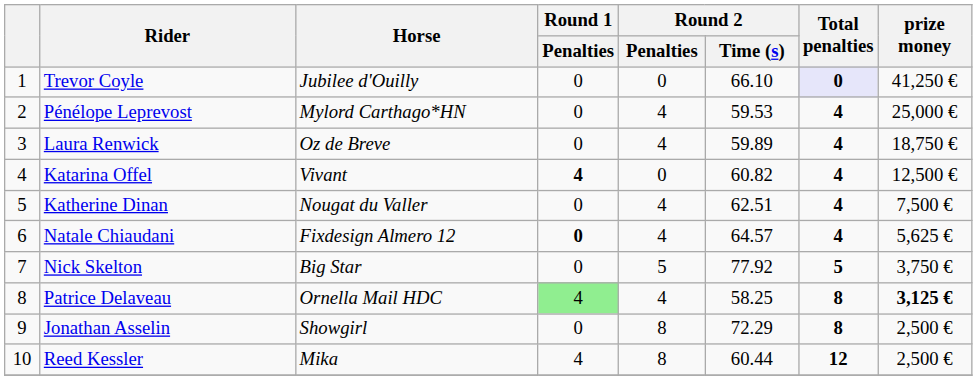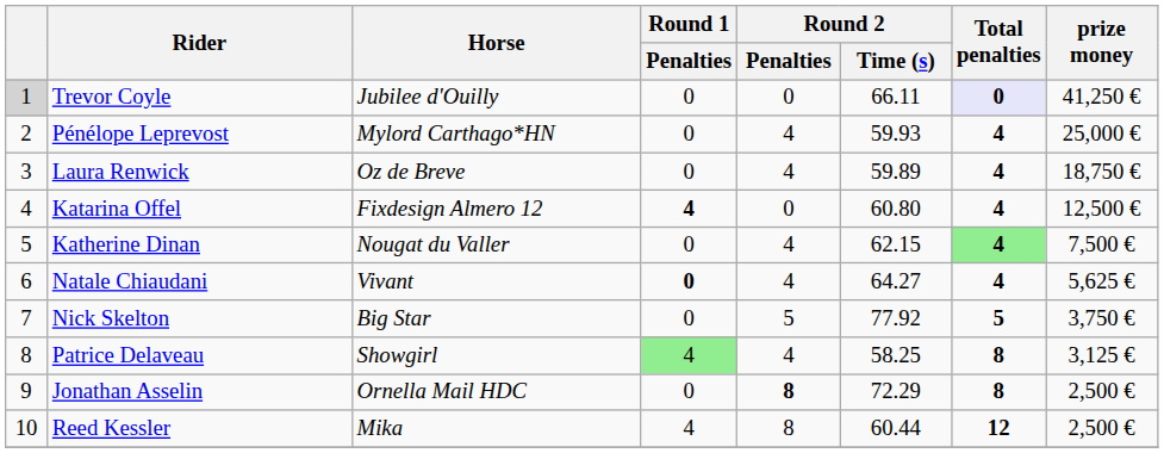Trevor Coyle | column 1: no background -> lightgrey background
Trevor Coyle | Round 2 / Time (s): 66.10 -> 66.11
Pénélope Leprevost | Round 2 / Time (s): 59.53 -> 59.93
Katarina Offel | Horse: Vivant -> Fixdesign Almero 12
Katarina Offel | Round 2 / Time (s): 60.82 -> 60.80
Katherine Dinan | Round 2 / Time (s): 62.51 -> 62.15
Katherine Dinan | Total penalties: no background -> lightgreen background
Natale Chiaudani | Horse: Fixdesign Almero 12 -> Vivant
Natale Chiaudani | Round 2 / Time (s): 64.57 -> 64.27
Patrice Delaveau | Horse: Ornella Mail HDC -> Showgirl
Patrice Delaveau | prize money: bold -> normal
Jonathan Asselin | Horse: Showgirl -> Ornella Mail HDC
Jonathan Asselin | Round 2 / Penalties: normal -> bold
